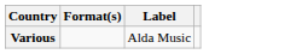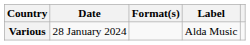+ column: Date | 28 January 2024
